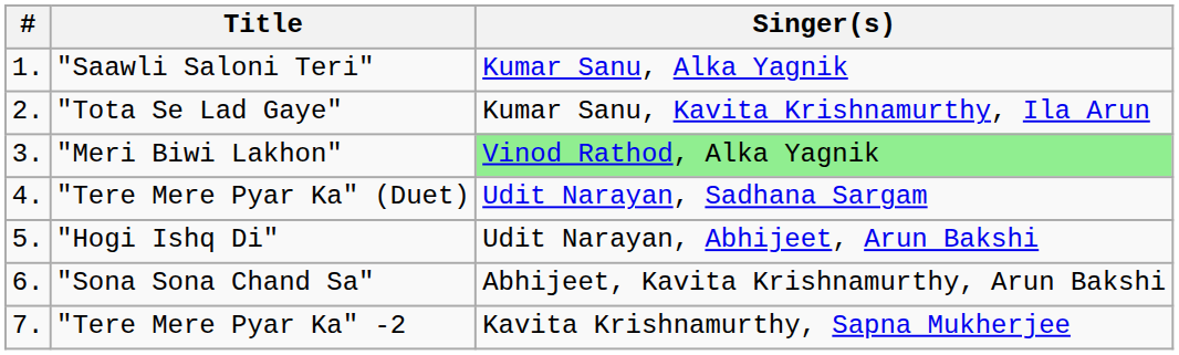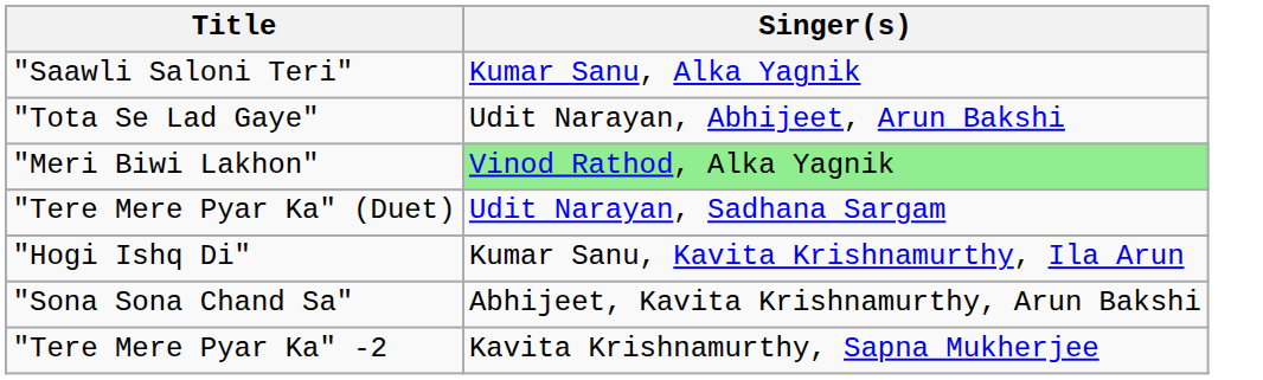- column: # | 1. | 2. | 3. | 4. | 5. | 6. | 7.
"Tota Se Lad Gaye" | Singer(s): Kumar Sanu, Kavita Krishnamurthy, Ila Arun -> Udit Narayan, Abhijeet, Arun Bakshi
"Hogi Ishq Di" | Singer(s): Udit Narayan, Abhijeet, Arun Bakshi -> Kumar Sanu, Kavita Krishnamurthy, Ila Arun
